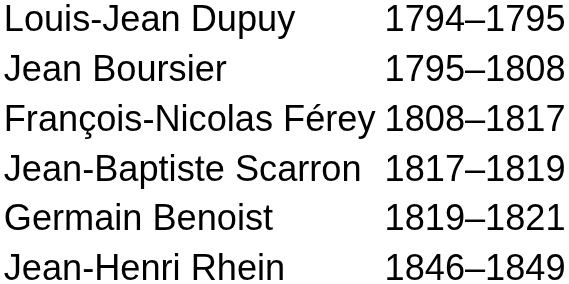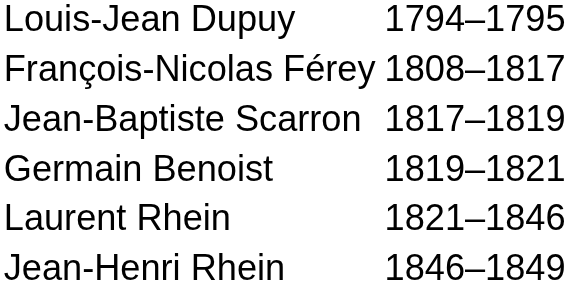- row: Jean Boursier | 1795–1808
+ row: Laurent Rhein | 1821–1846
